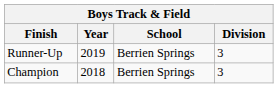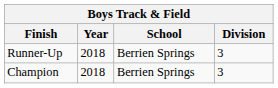Runner-Up | Year: 2019 -> 2018
